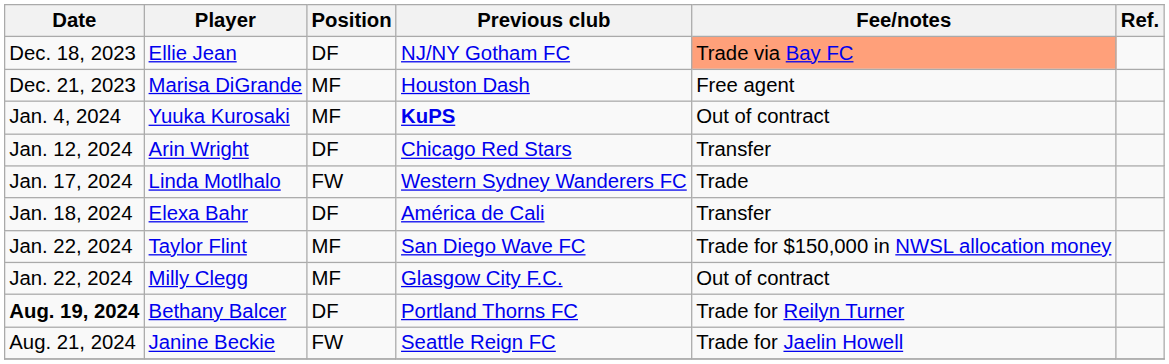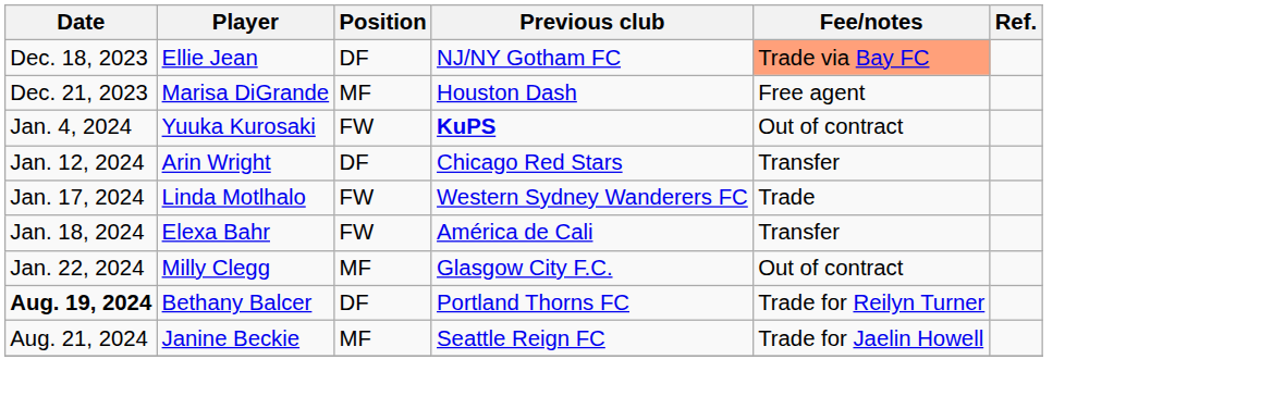Yuuka Kurosaki | Position: MF -> FW
Elexa Bahr | Position: DF -> FW
- row: Jan. 22, 2024 | Taylor Flint | MF | San Diego Wave FC | Trade for $150,000 in NWSL allocation money
Janine Beckie | Position: FW -> MF
